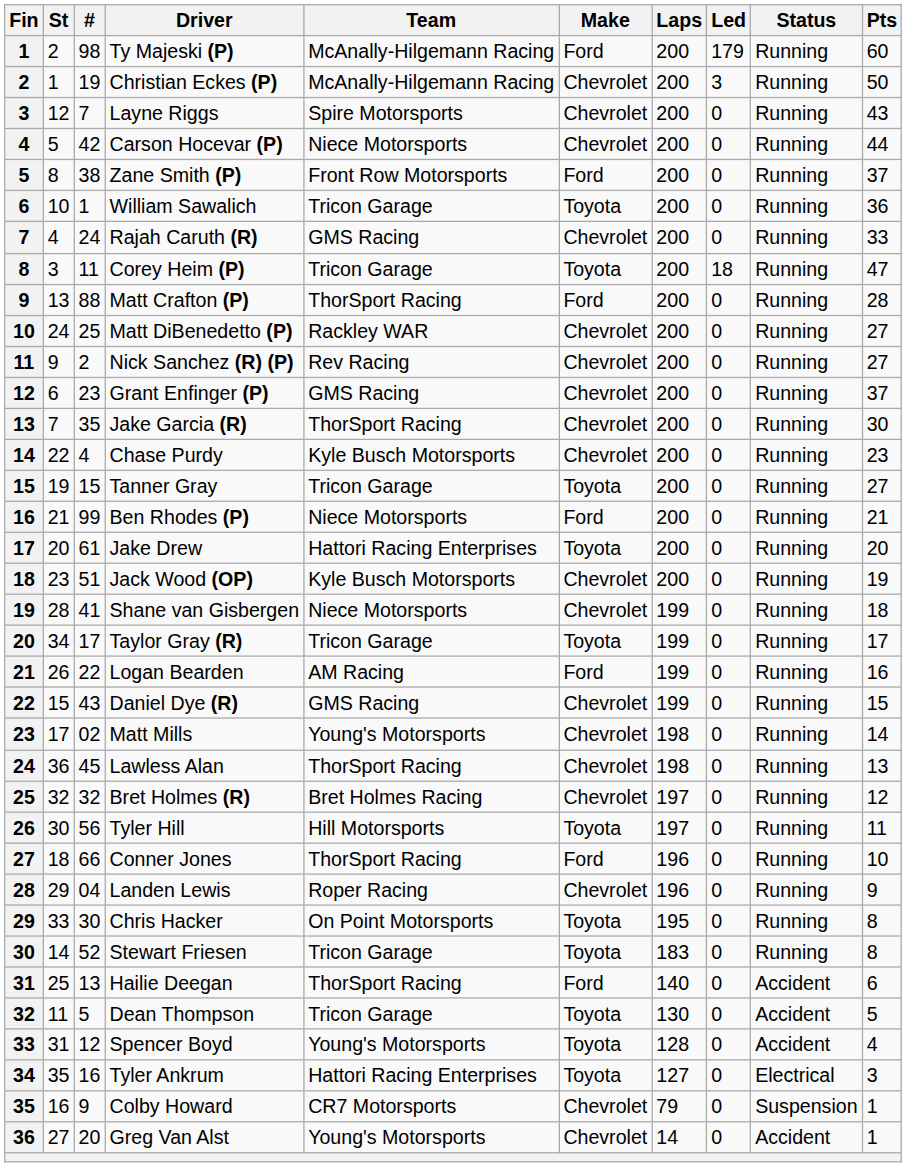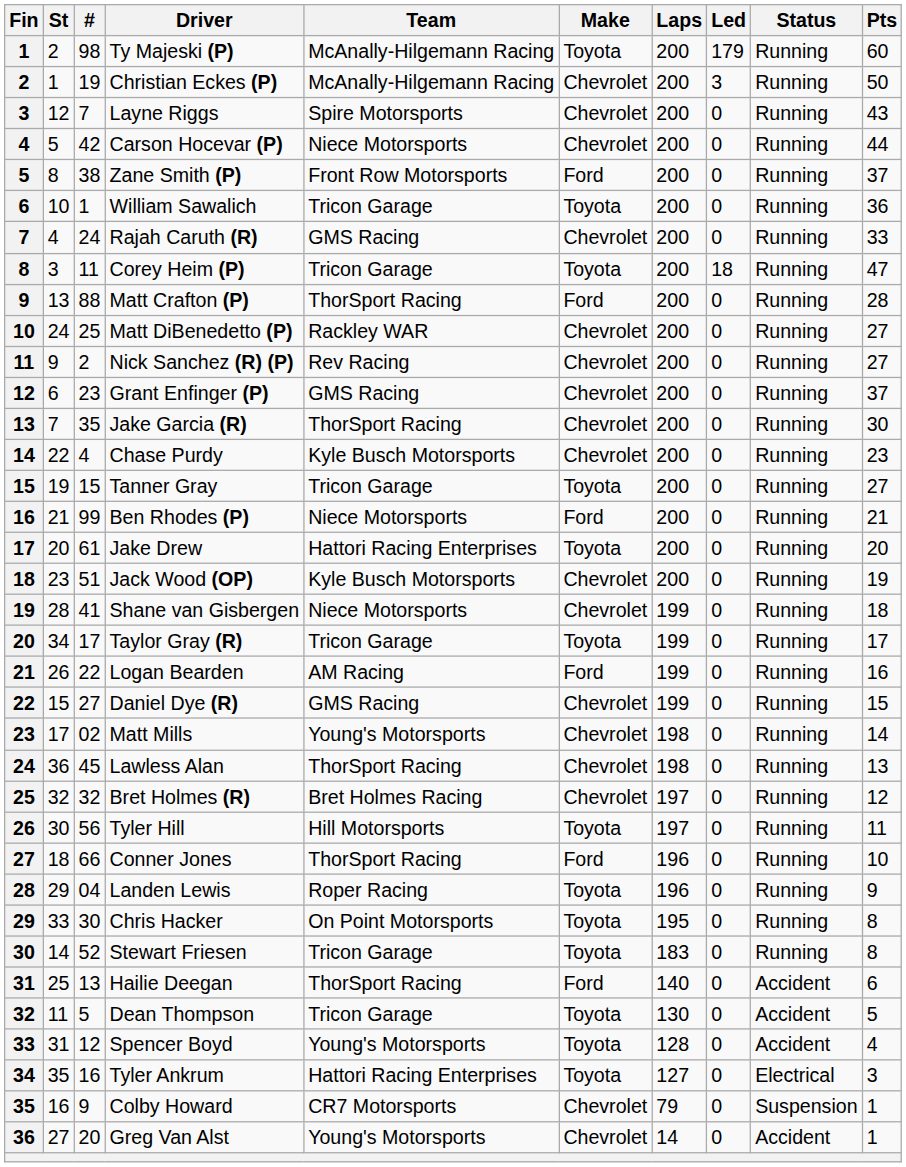Ty Majeski (P) | Make: Ford -> Toyota
Daniel Dye (R) | #: 43 -> 27
Landen Lewis | Make: Chevrolet -> Toyota
